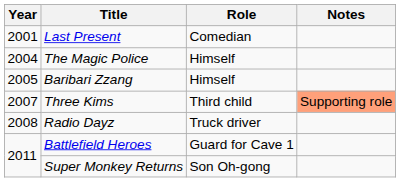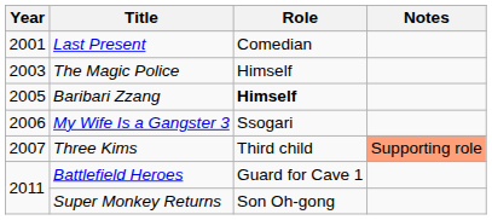The Magic Police | Year: 2004 -> 2003
Baribari Zzang | Role: normal -> bold
+ row: 2006 | My Wife Is a Gangster 3 | Ssogari
- row: 2008 | Radio Dayz | Truck driver
